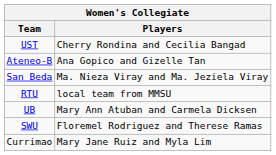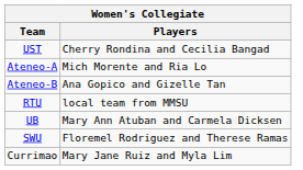+ row: Ateneo-A | Mich Morente and Ria Lo
- row: San Beda | Ma. Nieza Viray and Ma. Jeziela Viray
